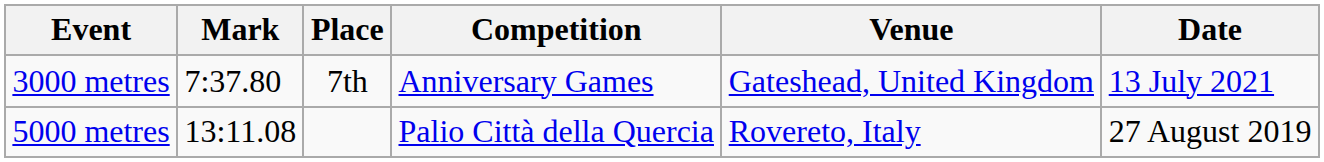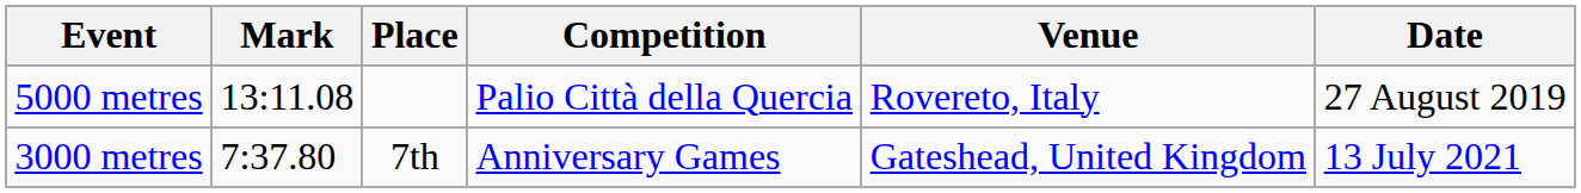rows swapped: 3000 metres <-> 5000 metres
